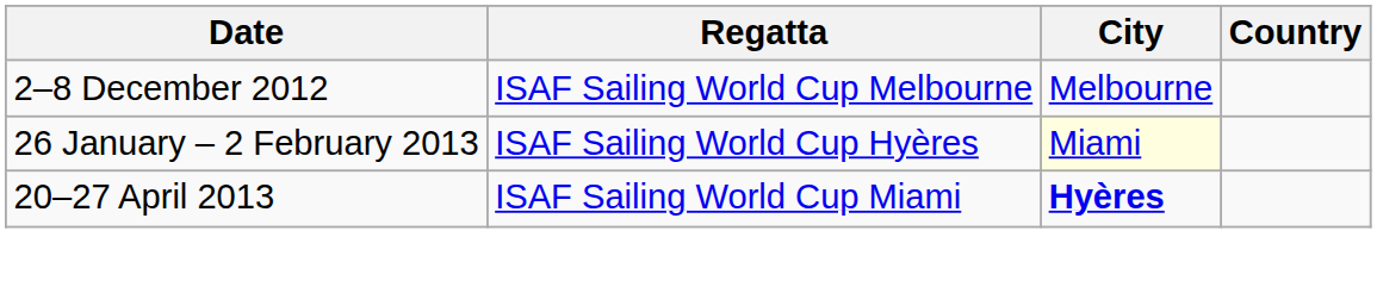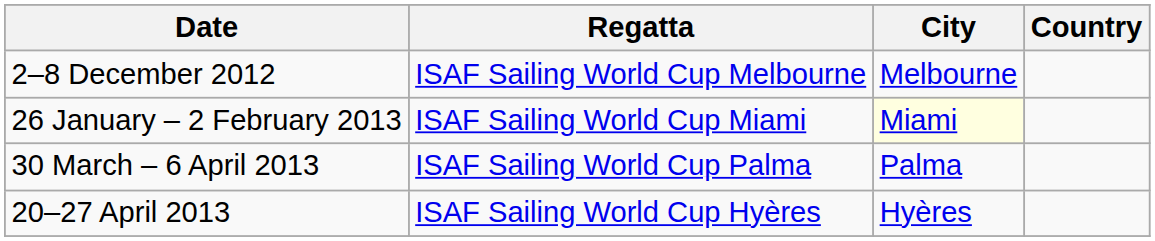26 January – 2 February 2013 | Regatta: ISAF Sailing World Cup Hyères -> ISAF Sailing World Cup Miami
+ row: 30 March – 6 April 2013 | ISAF Sailing World Cup Palma | Palma
20–27 April 2013 | Regatta: ISAF Sailing World Cup Miami -> ISAF Sailing World Cup Hyères
20–27 April 2013 | City: bold -> normal
